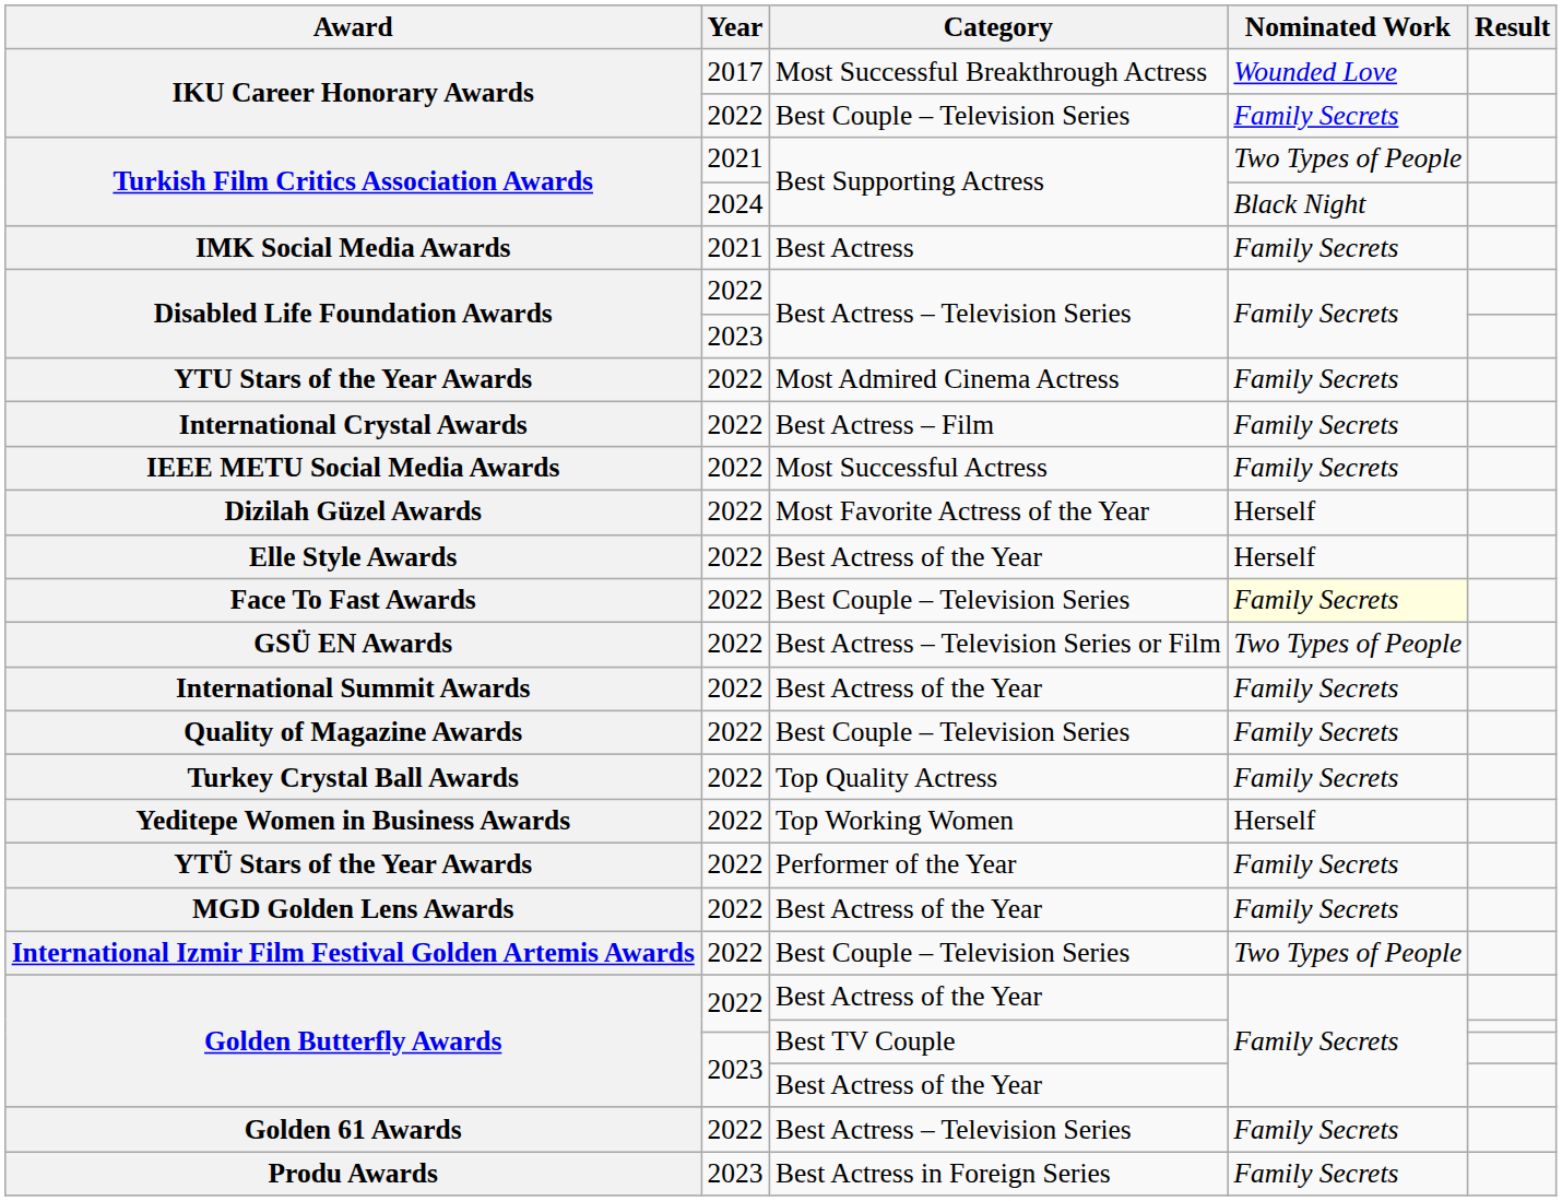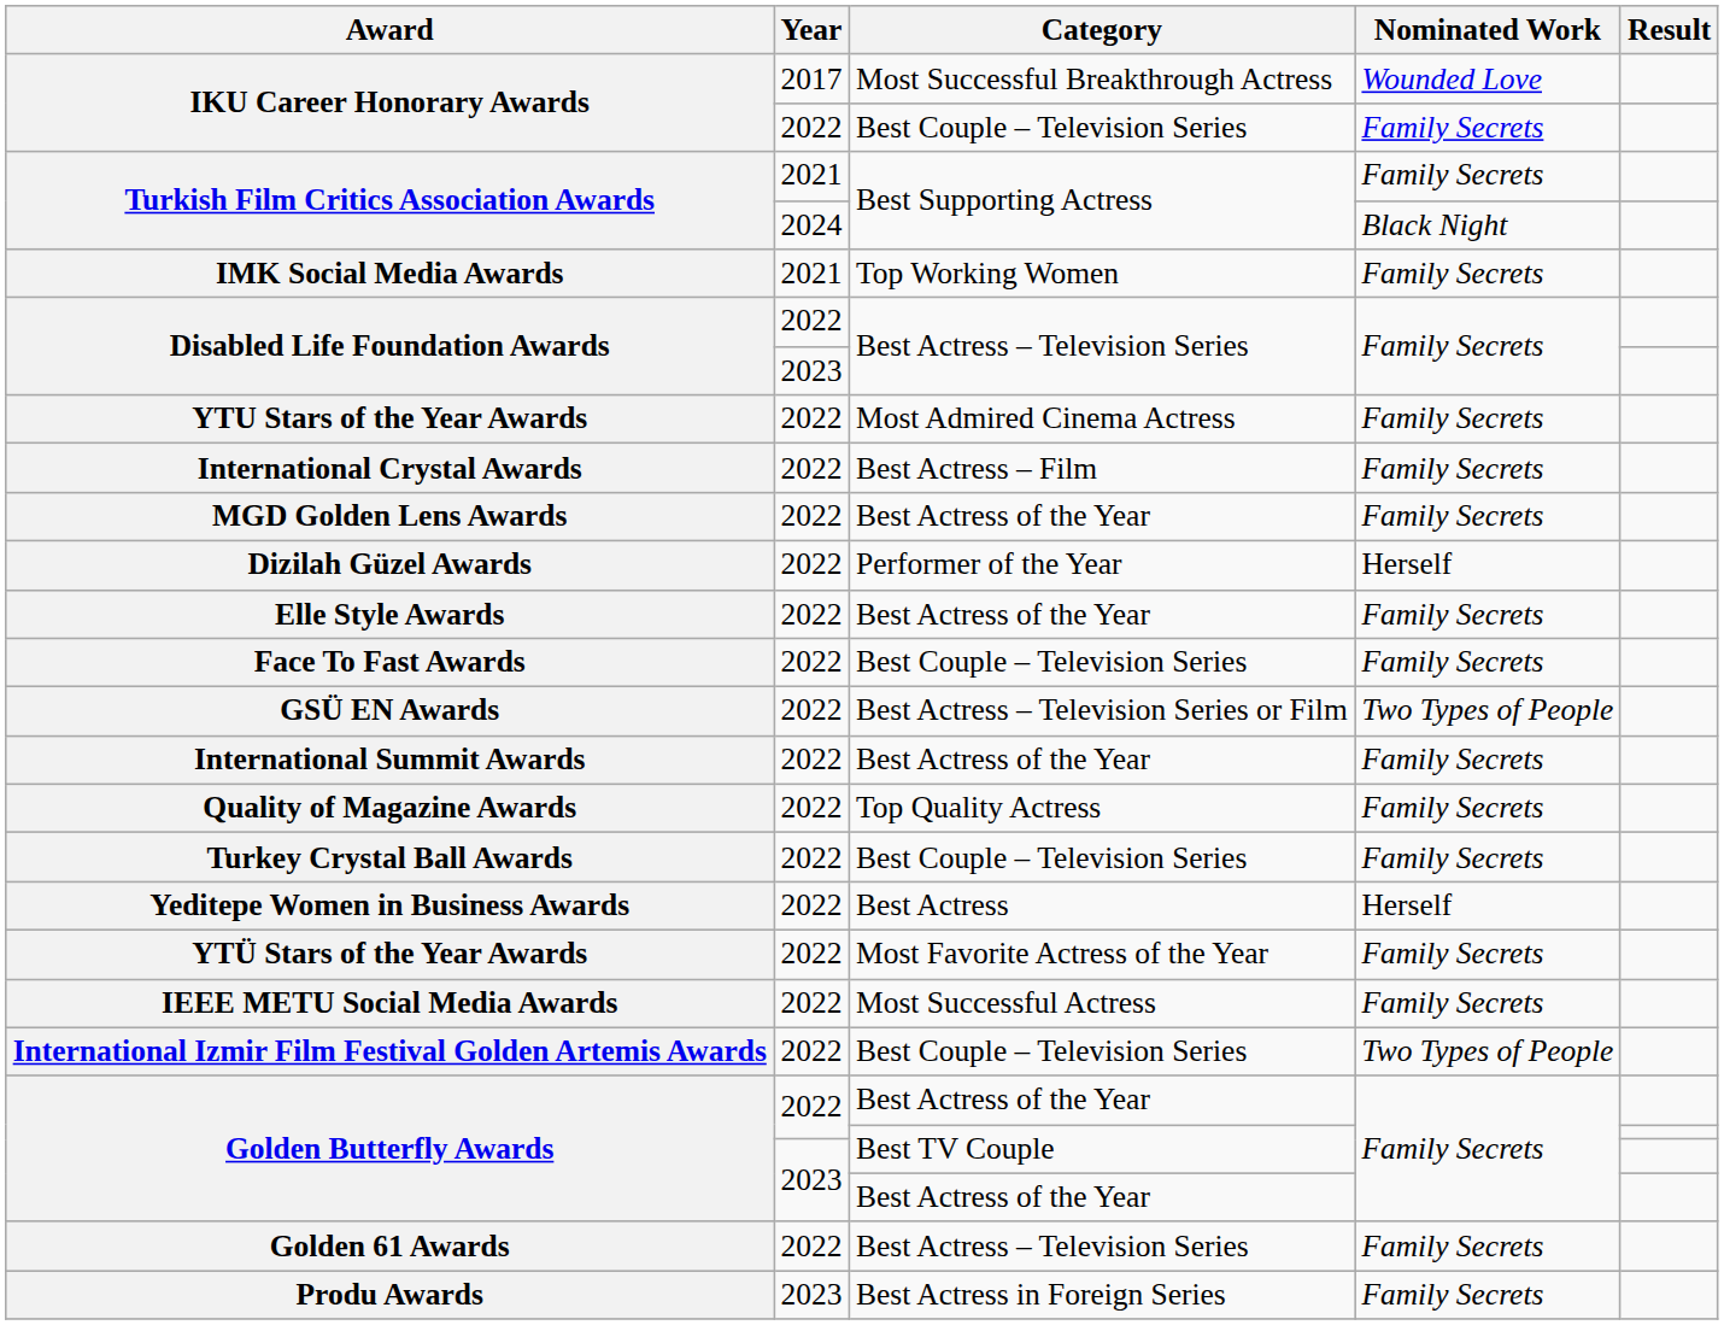Turkish Film Critics Association Awards / 2021 | Nominated Work: Two Types of People -> Family Secrets
IMK Social Media Awards | Category: Best Actress -> Top Working Women
rows swapped: IEEE METU Social Media Awards <-> MGD Golden Lens Awards
Dizilah Güzel Awards | Category: Most Favorite Actress of the Year -> Performer of the Year
Elle Style Awards | Nominated Work: Herself -> Family Secrets
Face To Fast Awards | Nominated Work: lightyellow background -> no background
Quality of Magazine Awards | Category: Best Couple – Television Series -> Top Quality Actress
Turkey Crystal Ball Awards | Category: Top Quality Actress -> Best Couple – Television Series
Yeditepe Women in Business Awards | Category: Top Working Women -> Best Actress
YTÜ Stars of the Year Awards | Category: Performer of the Year -> Most Favorite Actress of the Year
